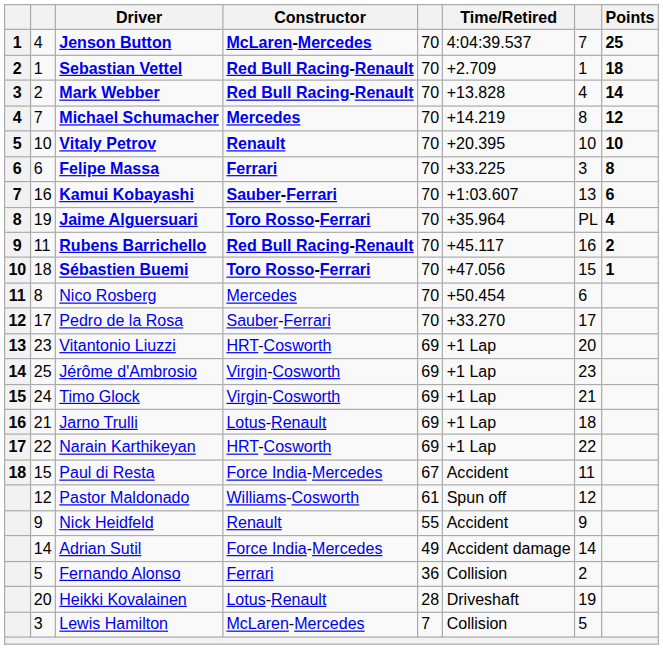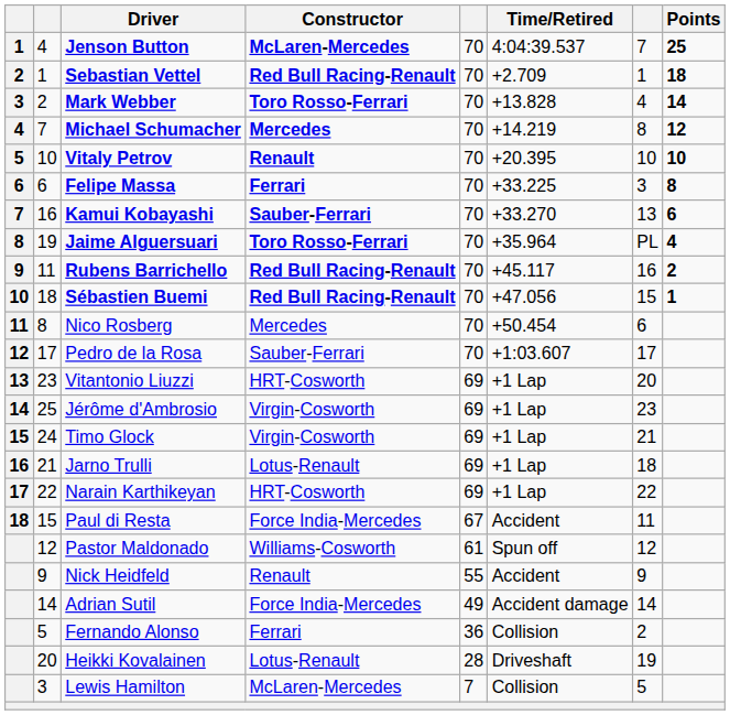Mark Webber | Constructor: Red Bull Racing-Renault -> Toro Rosso-Ferrari
Kamui Kobayashi | Time/Retired: +1:03.607 -> +33.270
Sébastien Buemi | Constructor: Toro Rosso-Ferrari -> Red Bull Racing-Renault
Pedro de la Rosa | Time/Retired: +33.270 -> +1:03.607
